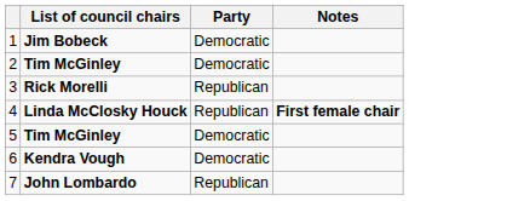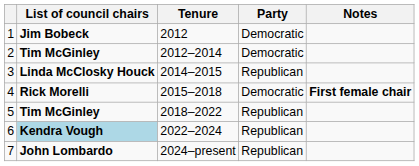+ column: Tenure | 2012 | 2012–2014 | 2014–2015 | 2015–2018 | 2018–2022 | 2022–2024 | 2024–present
3 | List of council chairs: Rick Morelli -> Linda McClosky Houck
4 | List of council chairs: Linda McClosky Houck -> Rick Morelli
4 | Party: Republican -> Democratic
5 | Party: Democratic -> Republican
6 | List of council chairs: no background -> lightblue background
6 | Party: Democratic -> Republican
